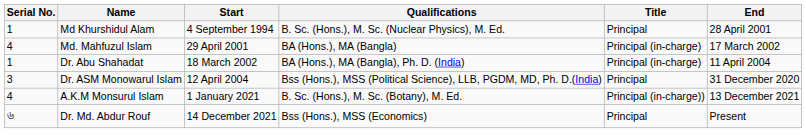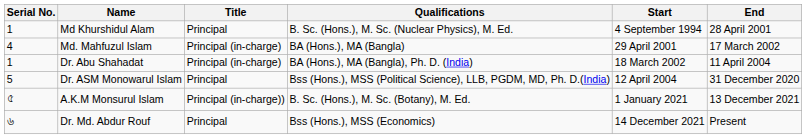columns swapped: Title <-> Start
Dr. ASM Monowarul Islam | Serial No.: 3 -> 5
A.K.M Monsurul Islam | Serial No.: 4 -> ৫
